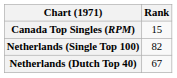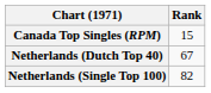rows swapped: Netherlands (Dutch Top 40) <-> Netherlands (Single Top 100)
